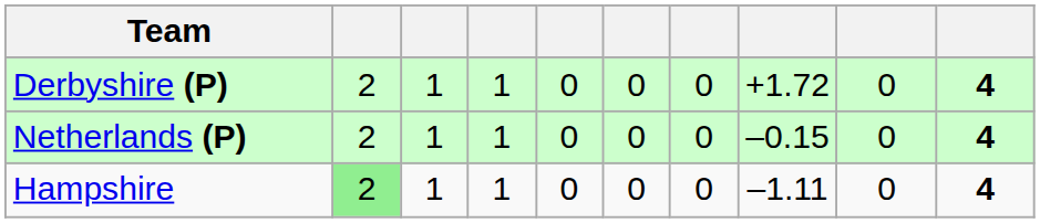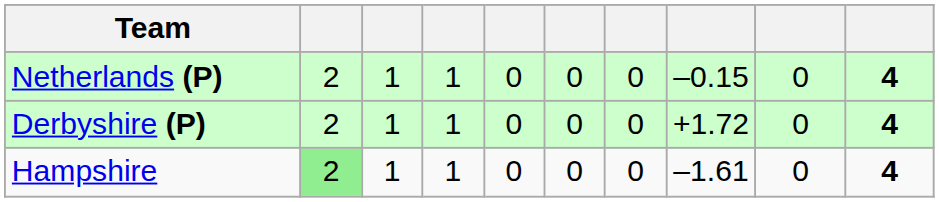rows swapped: Derbyshire (P) <-> Netherlands (P)
Hampshire | column 8: –1.11 -> –1.61
